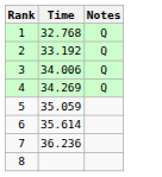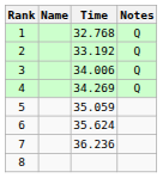+ column: Name
6 | Time: 35.614 -> 35.624
